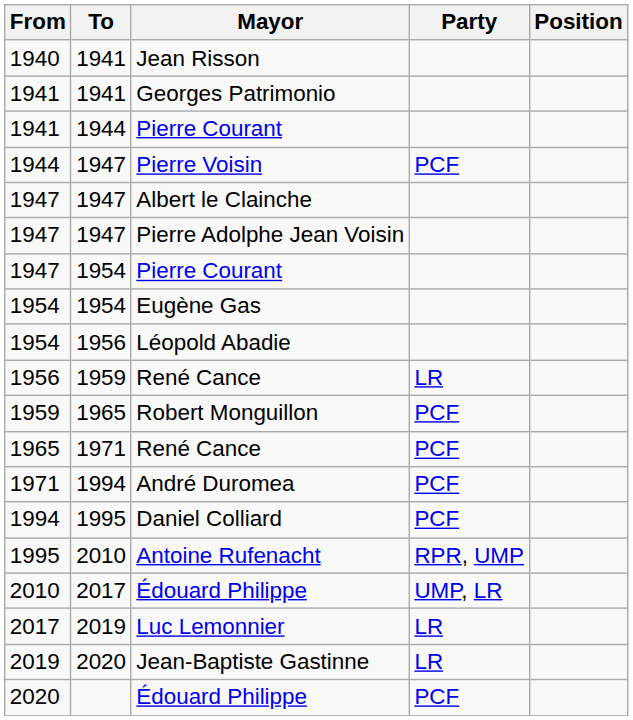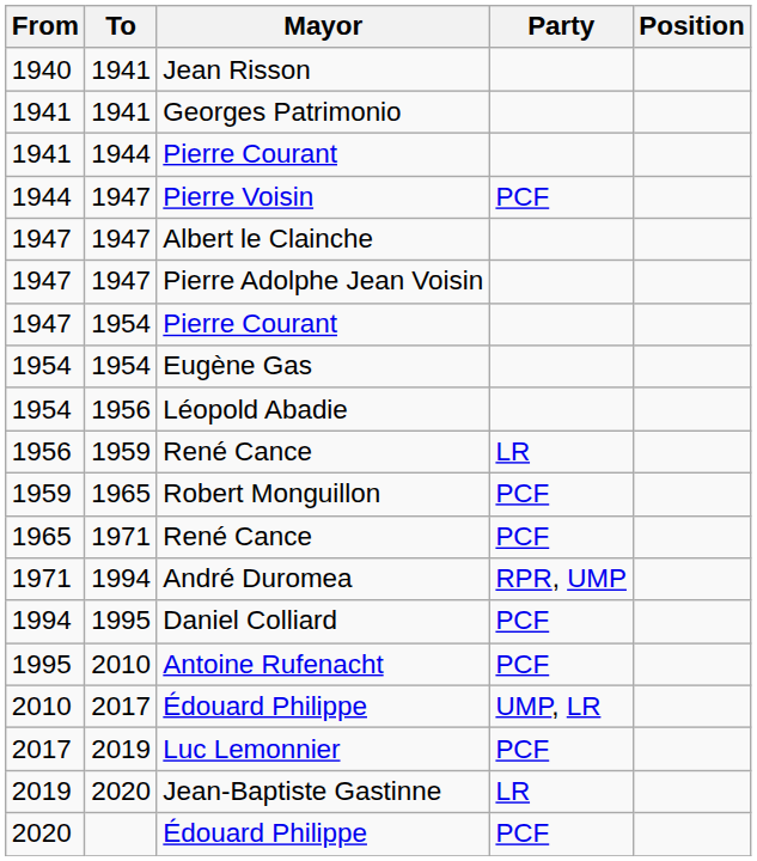André Duromea | Party: PCF -> RPR, UMP
Antoine Rufenacht | Party: RPR, UMP -> PCF
Luc Lemonnier | Party: LR -> PCF
